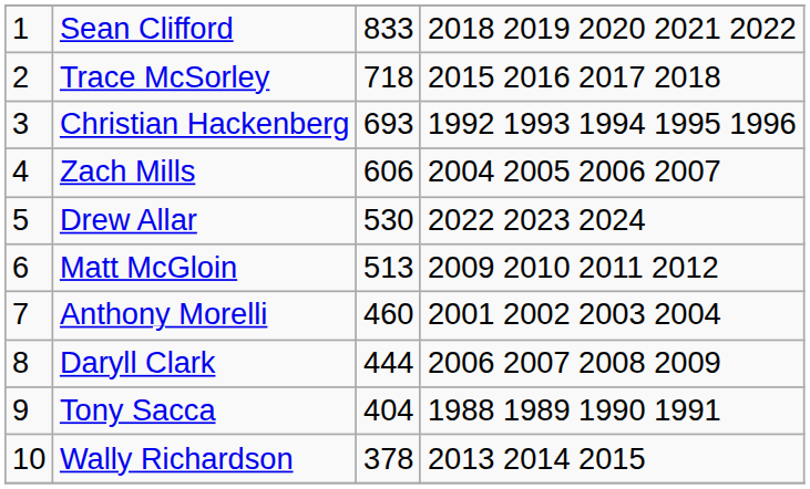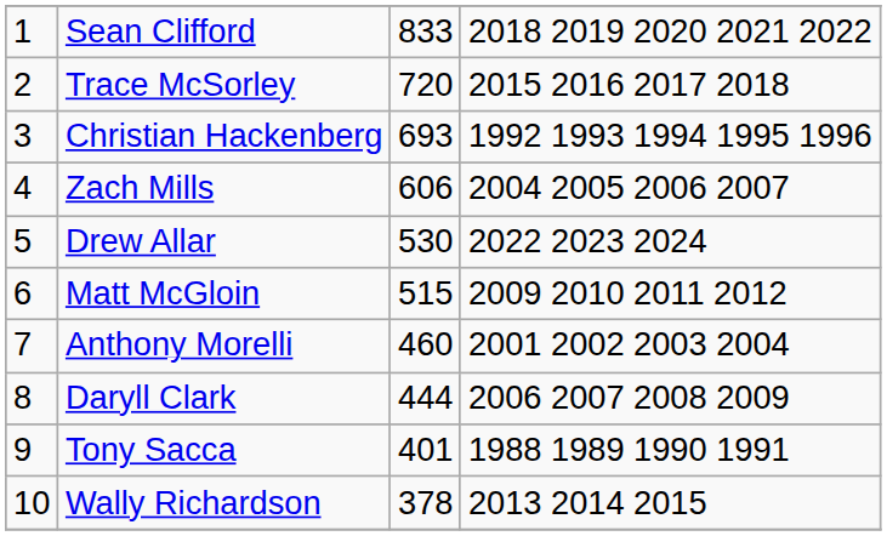Trace McSorley | column 3: 718 -> 720
Matt McGloin | column 3: 513 -> 515
Tony Sacca | column 3: 404 -> 401
